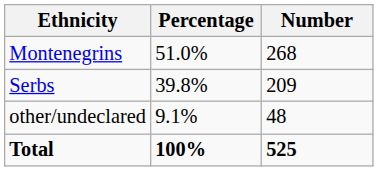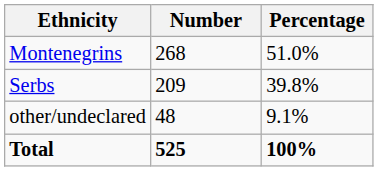columns swapped: Number <-> Percentage
